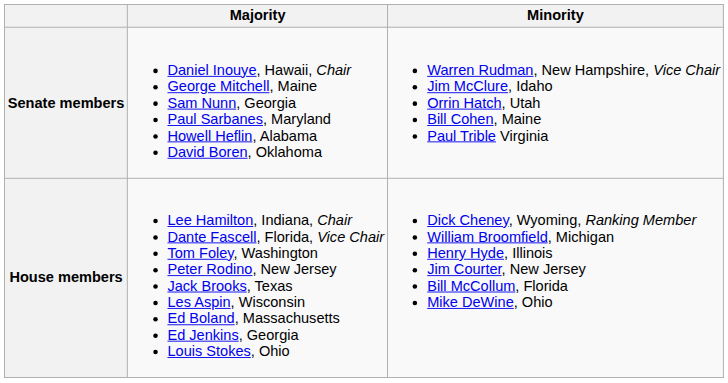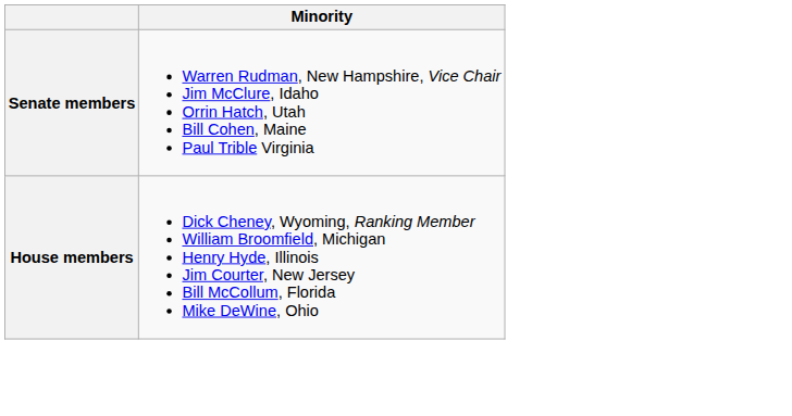- column: Majority | Daniel Inouye, Hawaii, Chair George Mitchell, Maine Sam Nunn, Georgia Paul Sarbanes, Maryland Howell Heflin, Alabama David Boren, Oklahoma | Lee Hamilton, Indiana, Chair Dante Fascell, Florida, Vice Chair Tom Foley, Washington Peter Rodino, New Jersey Jack Brooks, Texas Les Aspin, Wisconsin Ed Boland, Massachusetts Ed Jenkins, Georgia Louis Stokes, Ohio
